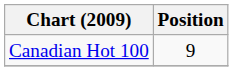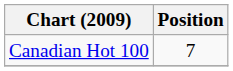Canadian Hot 100 | Position: 9 -> 7
